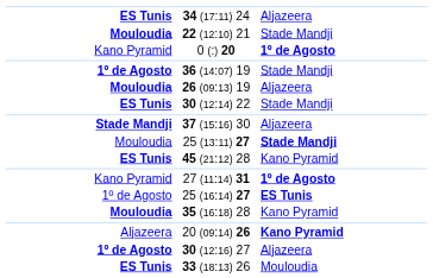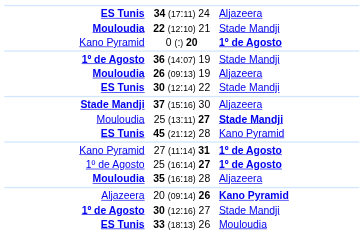25 (16:14) 27 | column 3: ES Tunis -> 1º de Agosto
35 (16:18) 28 | column 3: Kano Pyramid -> Aljazeera
30 (12:16) 27 | column 3: Aljazeera -> Stade Mandji
